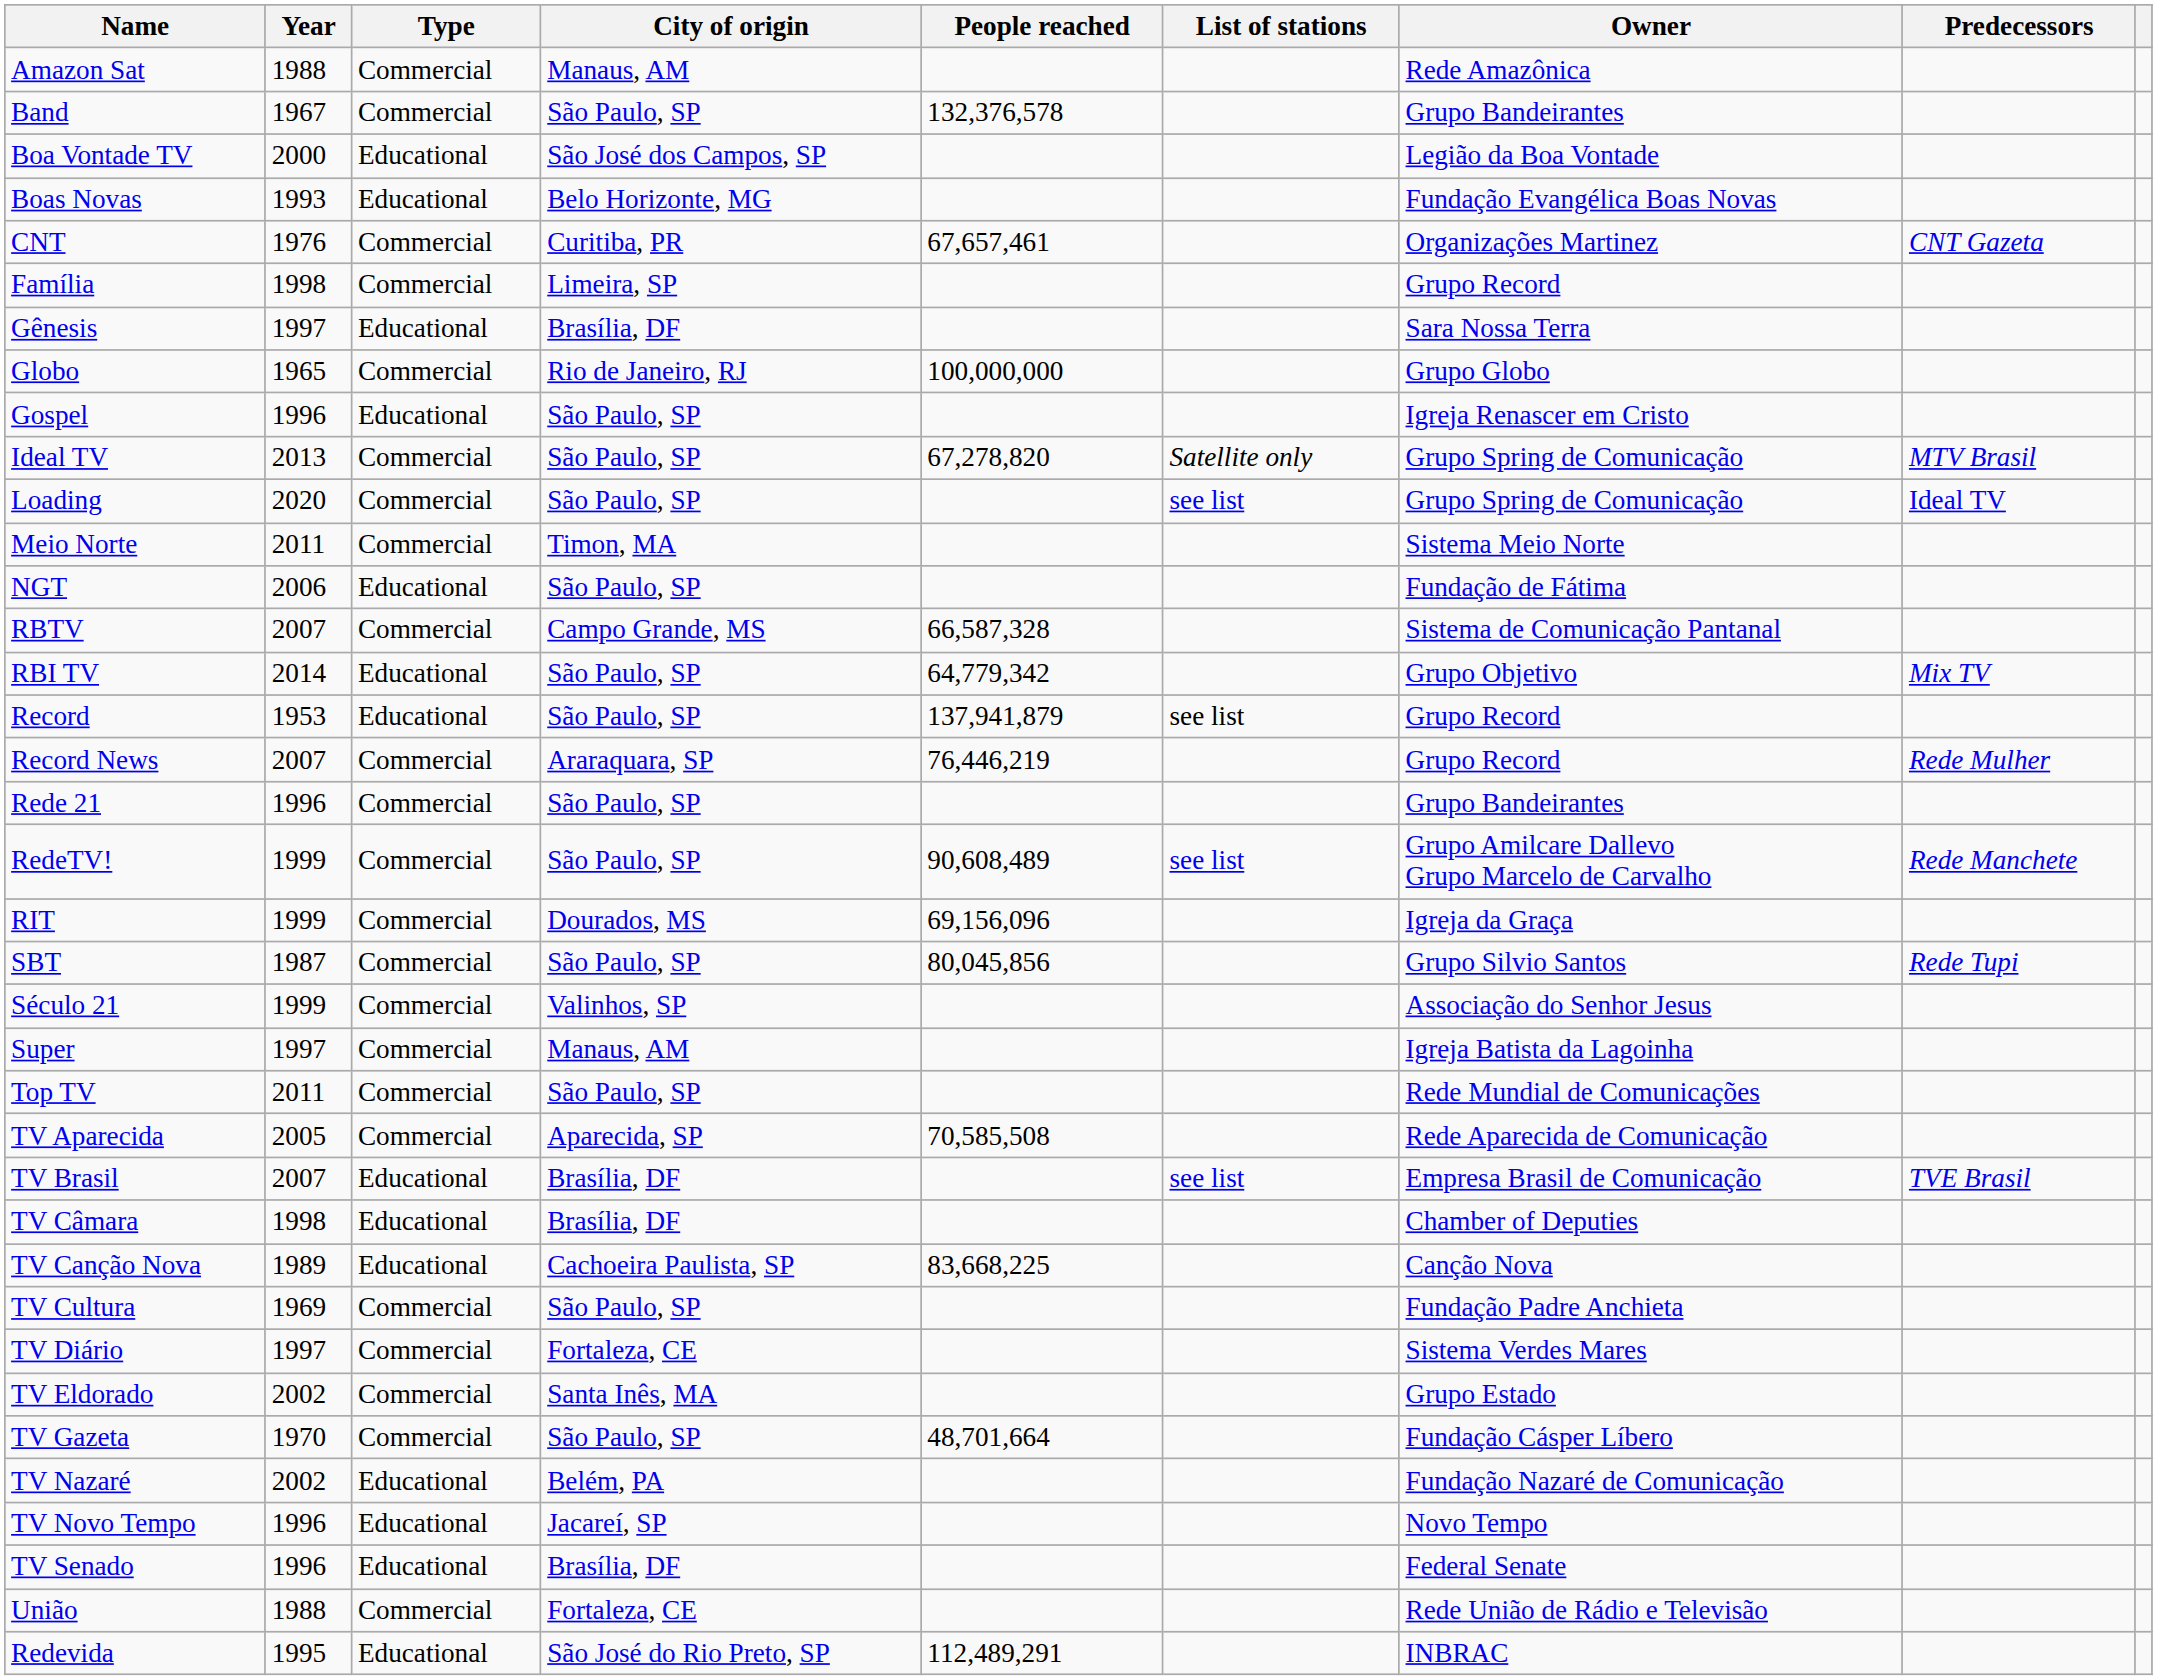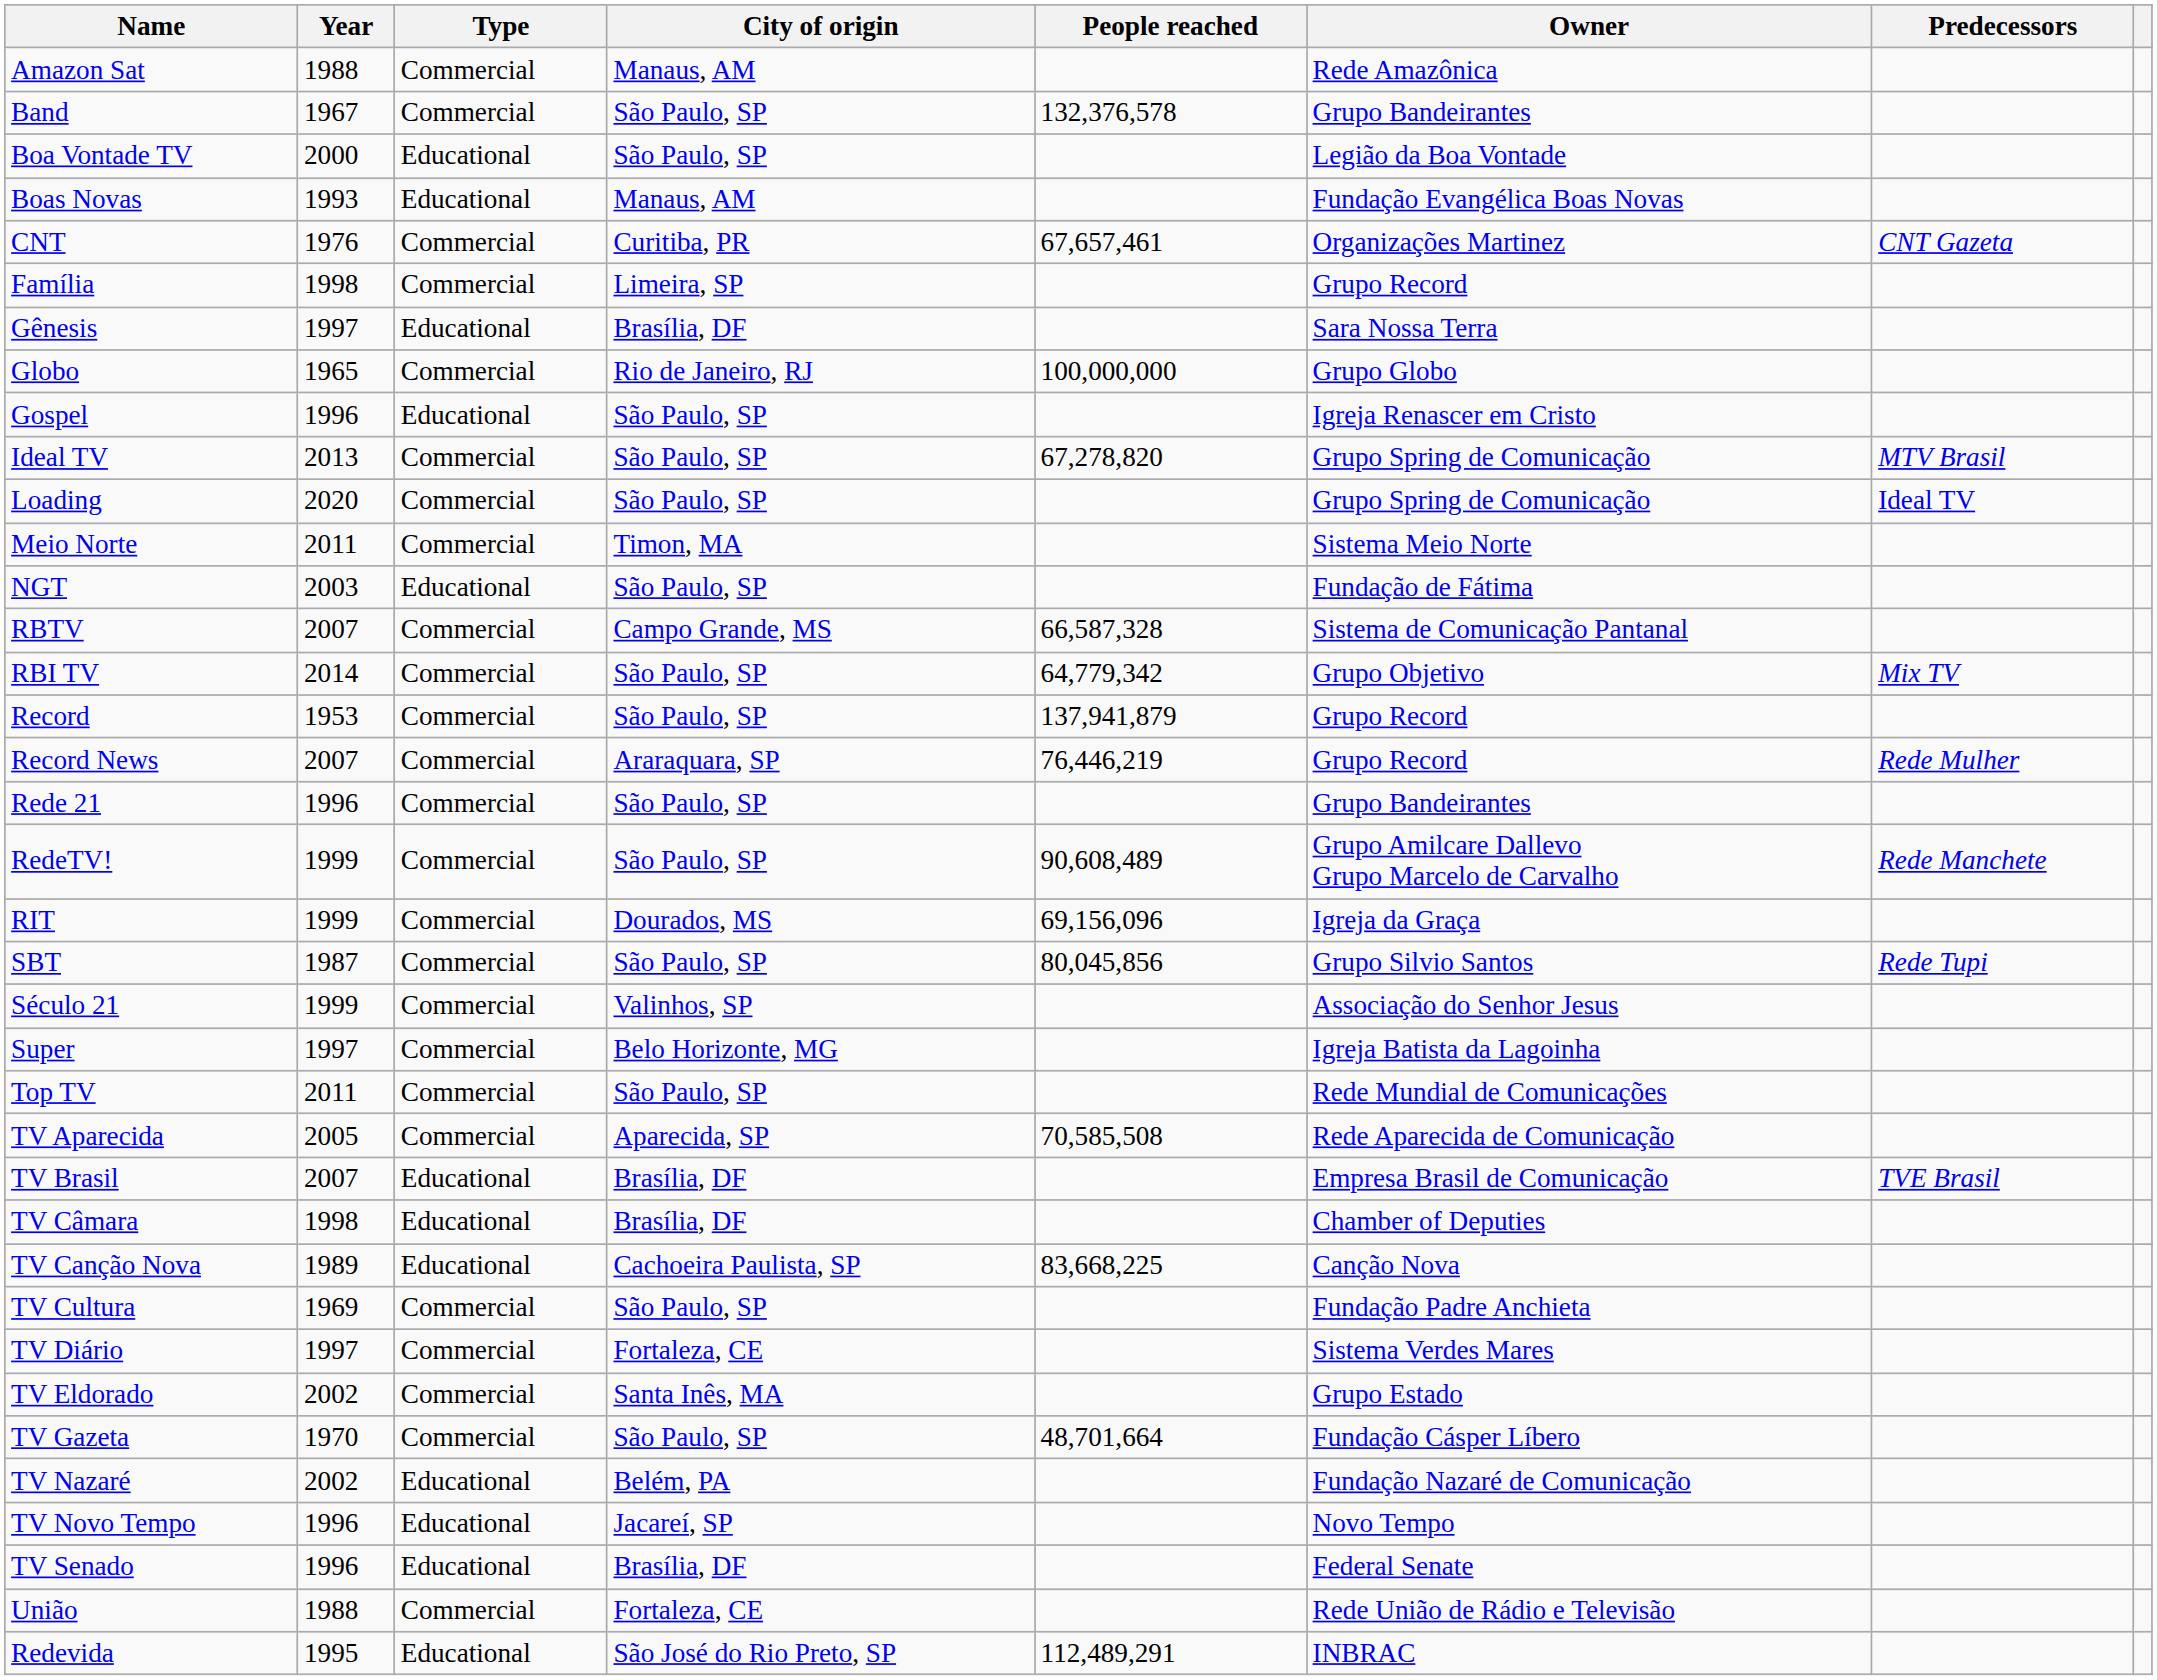- column: List of stations | Satellite only | see list | see list | see list | see list
Boa Vontade TV | City of origin: São José dos Campos, SP -> São Paulo, SP
Boas Novas | City of origin: Belo Horizonte, MG -> Manaus, AM
NGT | Year: 2006 -> 2003
RBI TV | Type: Educational -> Commercial
Record | Type: Educational -> Commercial
Super | City of origin: Manaus, AM -> Belo Horizonte, MG
